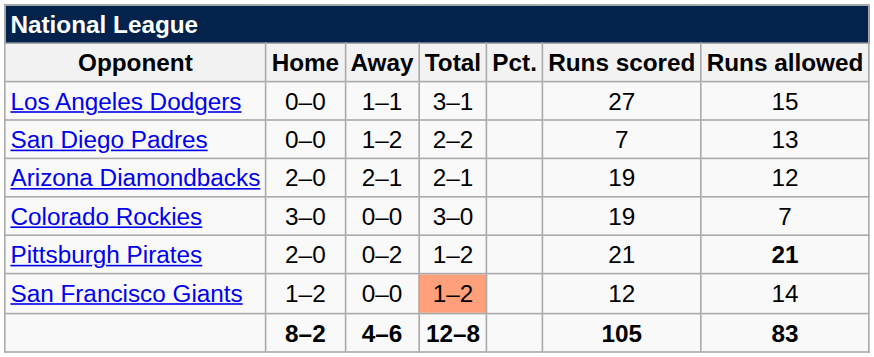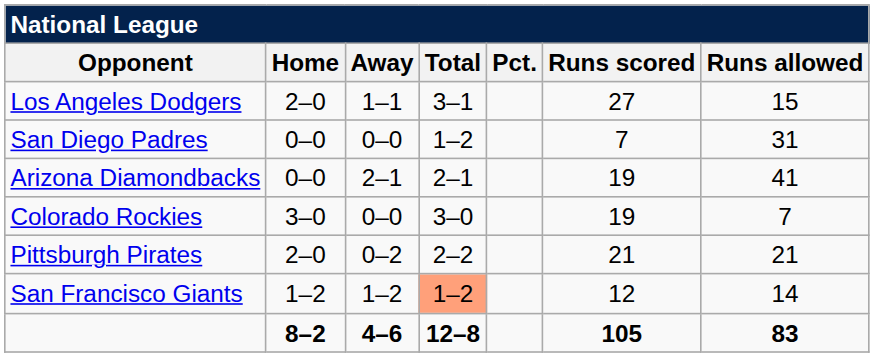Los Angeles Dodgers | Home: 0–0 -> 2–0
San Diego Padres | Away: 1–2 -> 0–0
San Diego Padres | Total: 2–2 -> 1–2
San Diego Padres | Runs allowed: 13 -> 31
Arizona Diamondbacks | Home: 2–0 -> 0–0
Arizona Diamondbacks | Runs allowed: 12 -> 41
Pittsburgh Pirates | Total: 1–2 -> 2–2
Pittsburgh Pirates | Runs allowed: bold -> normal
San Francisco Giants | Away: 0–0 -> 1–2
